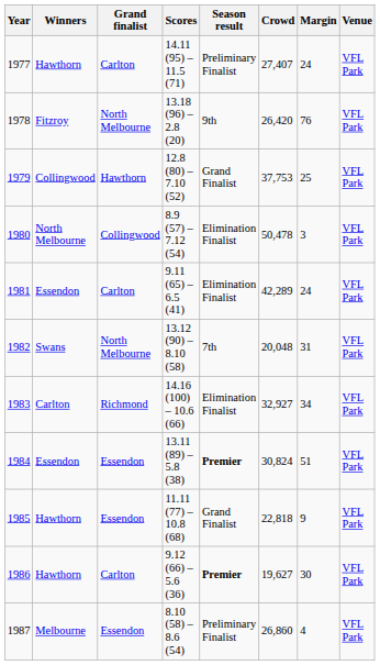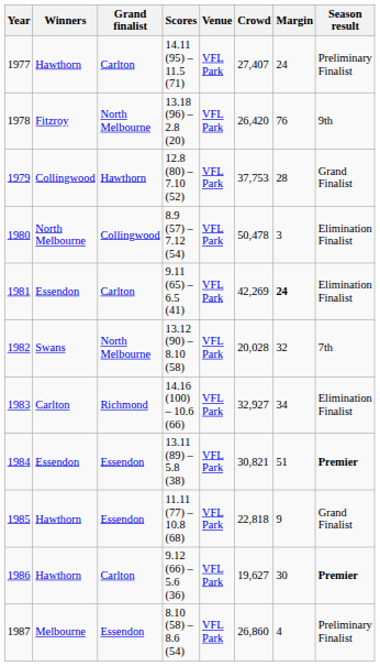columns swapped: Venue <-> Season result
1979 | Margin: 25 -> 28
1981 | Crowd: 42,289 -> 42,269
1981 | Margin: normal -> bold
1982 | Crowd: 20,048 -> 20,028
1982 | Margin: 31 -> 32
1984 | Crowd: 30,824 -> 30,821
